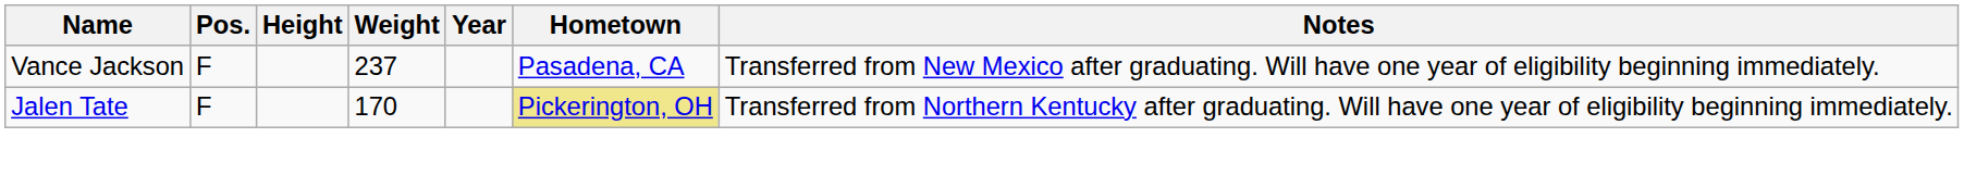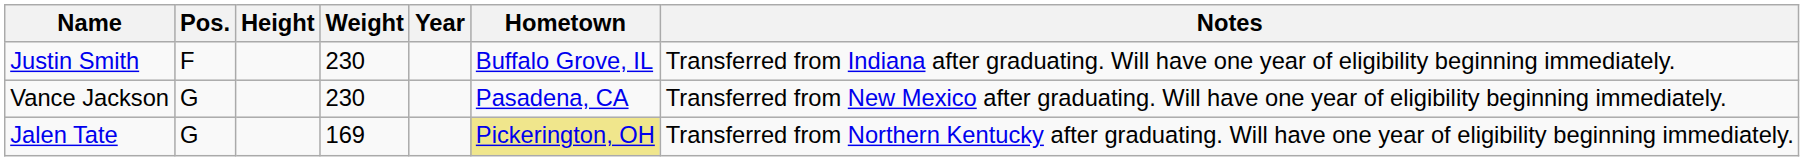+ row: Justin Smith | F | 230 | Buffalo Grove, IL | Transferred from Indiana after graduating. Will have one year of eligibility beginning immediately.
Vance Jackson | Pos.: F -> G
Vance Jackson | Weight: 237 -> 230
Jalen Tate | Pos.: F -> G
Jalen Tate | Weight: 170 -> 169
